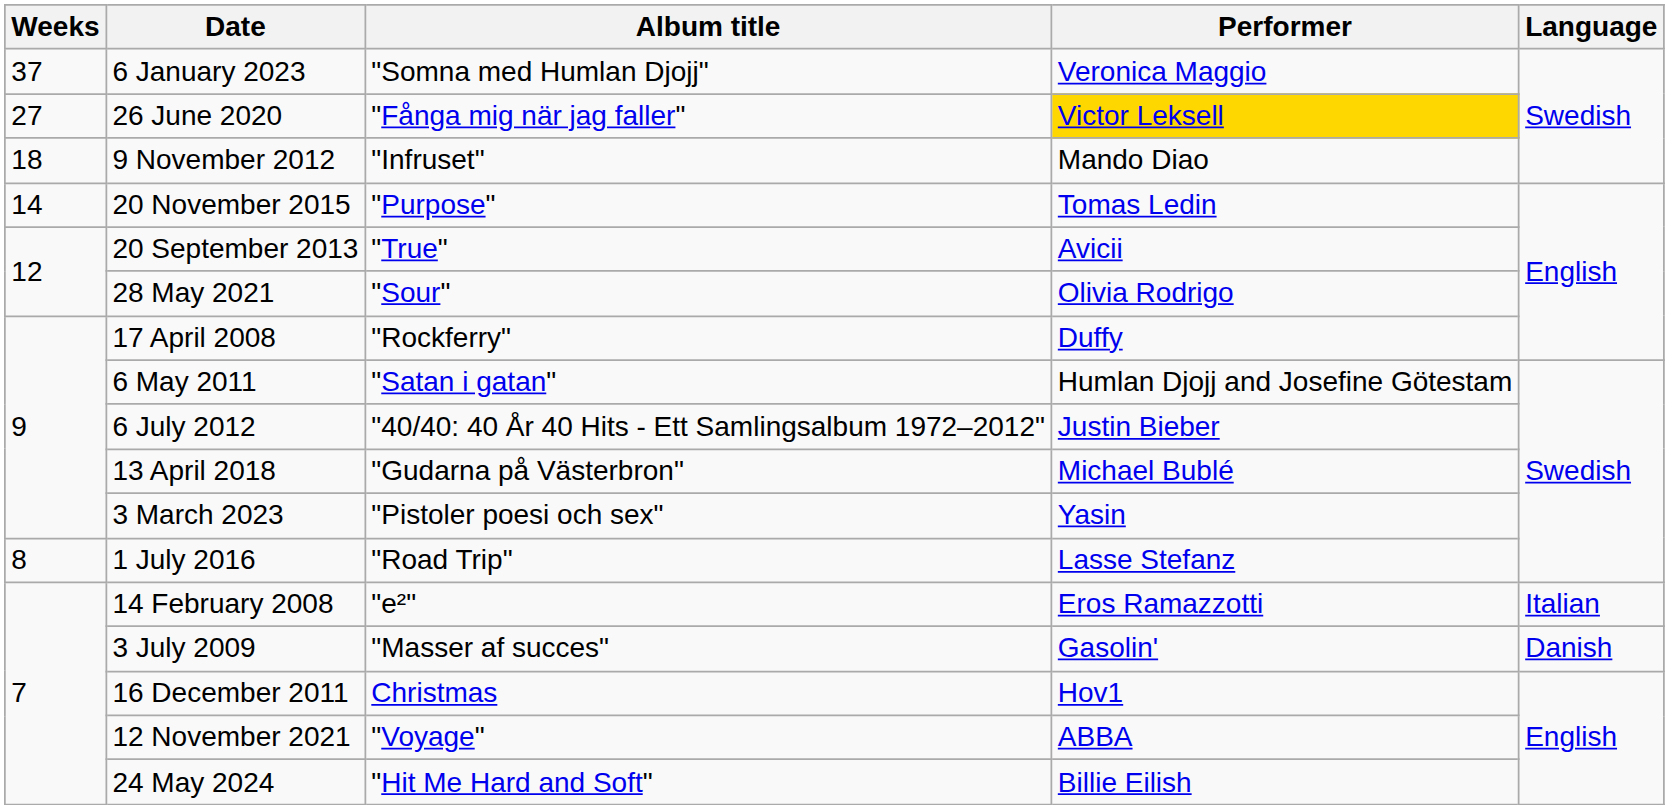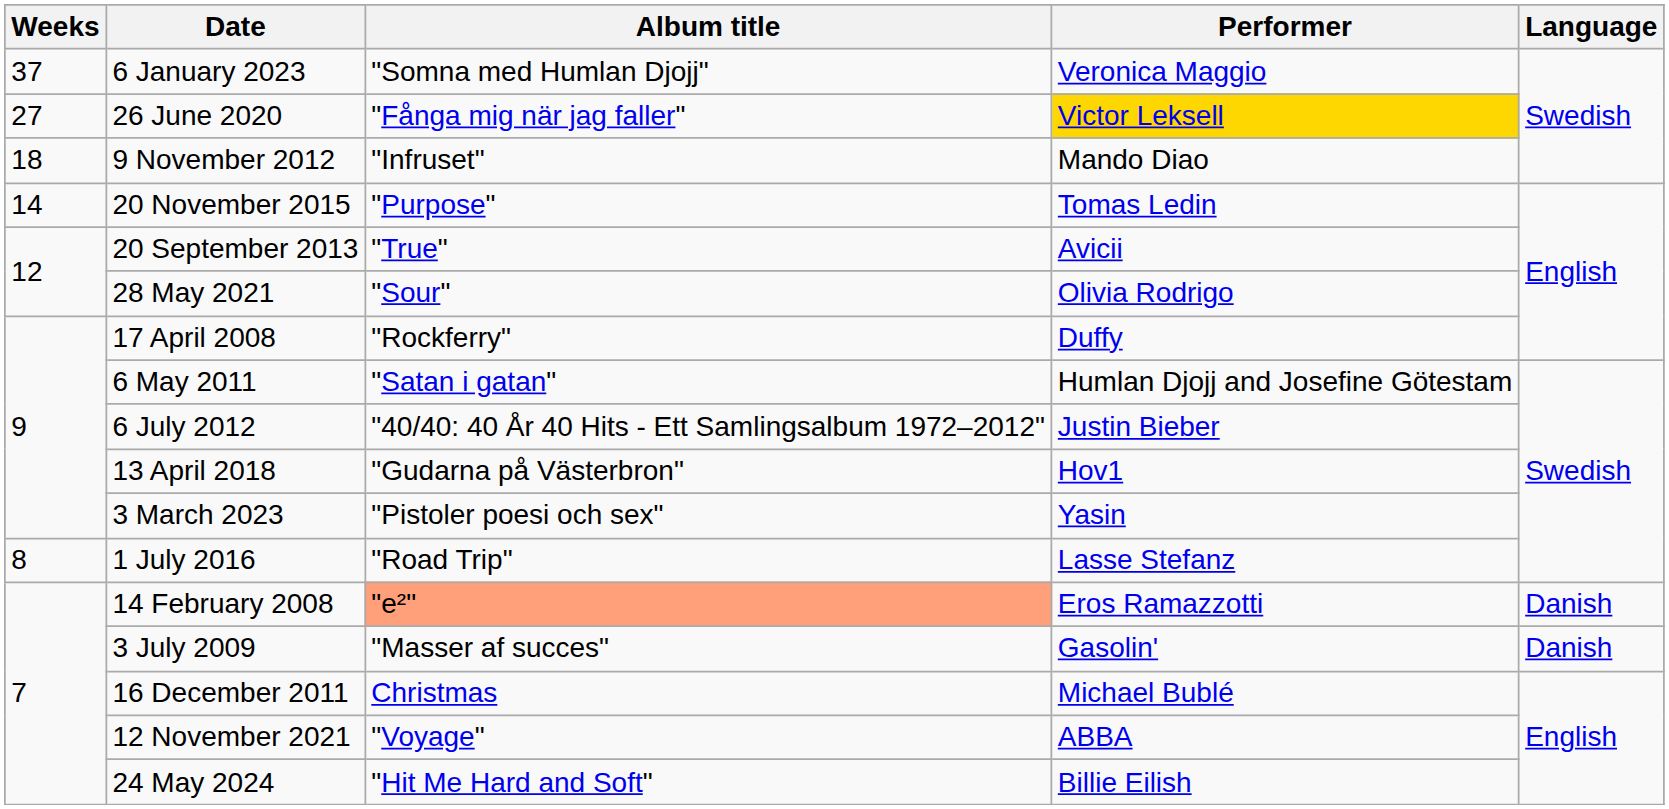13 April 2018 | Performer: Michael Bublé -> Hov1
14 February 2008 | Album title: no background -> lightsalmon background
14 February 2008 | Language: Italian -> Danish
16 December 2011 | Performer: Hov1 -> Michael Bublé
